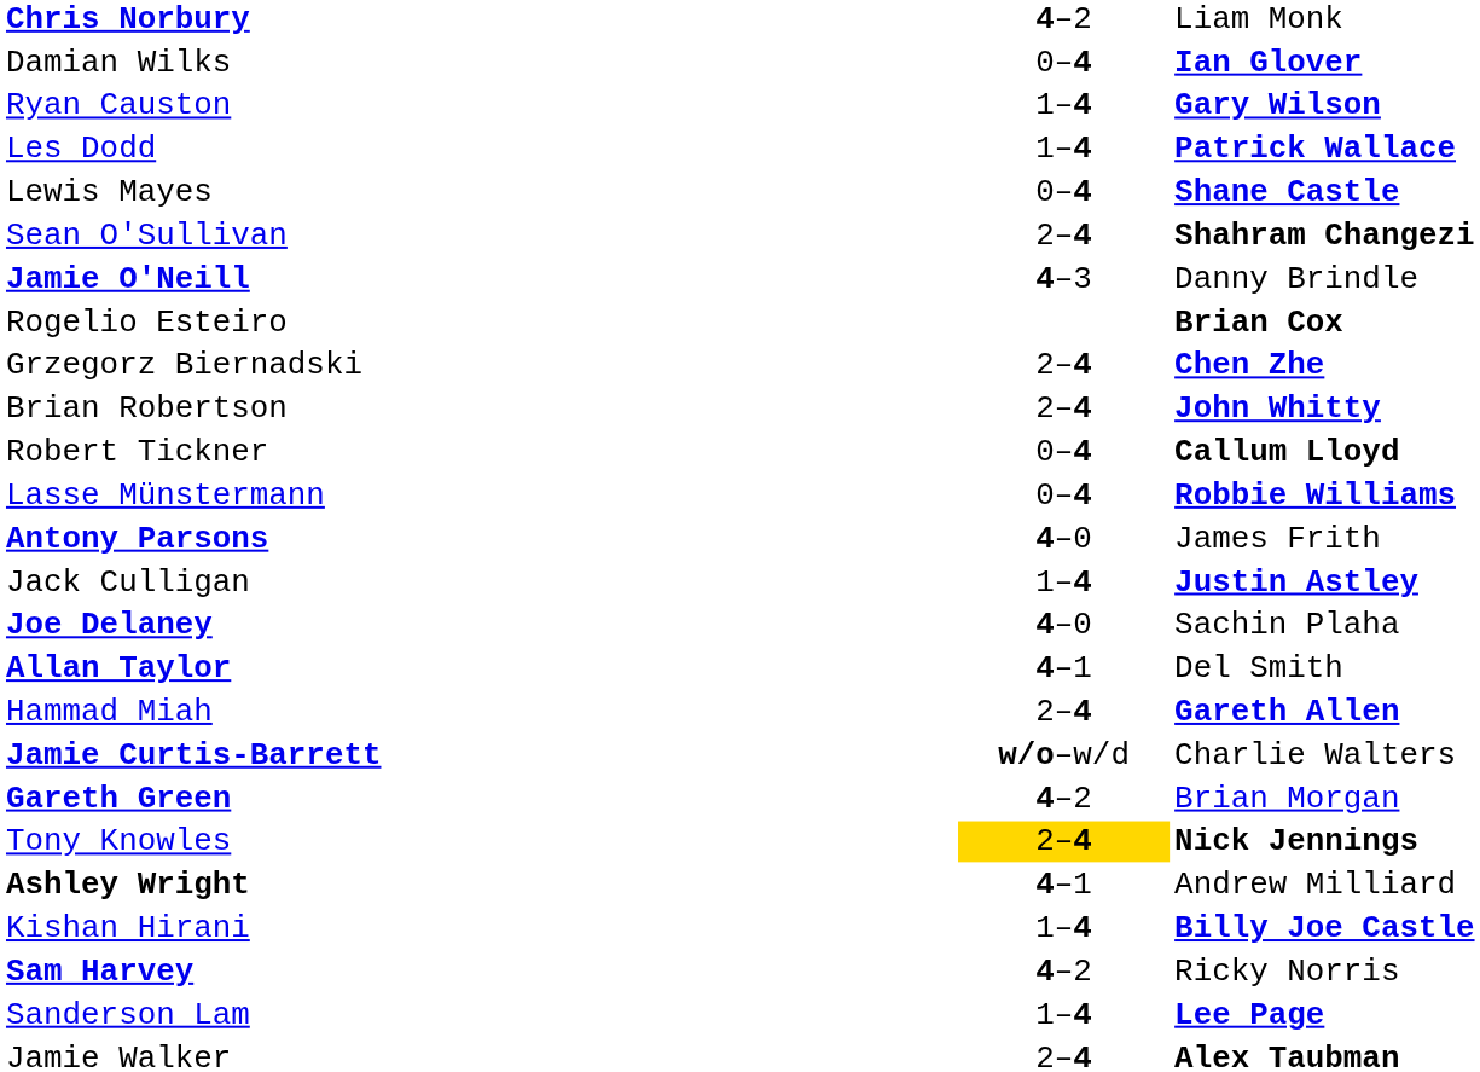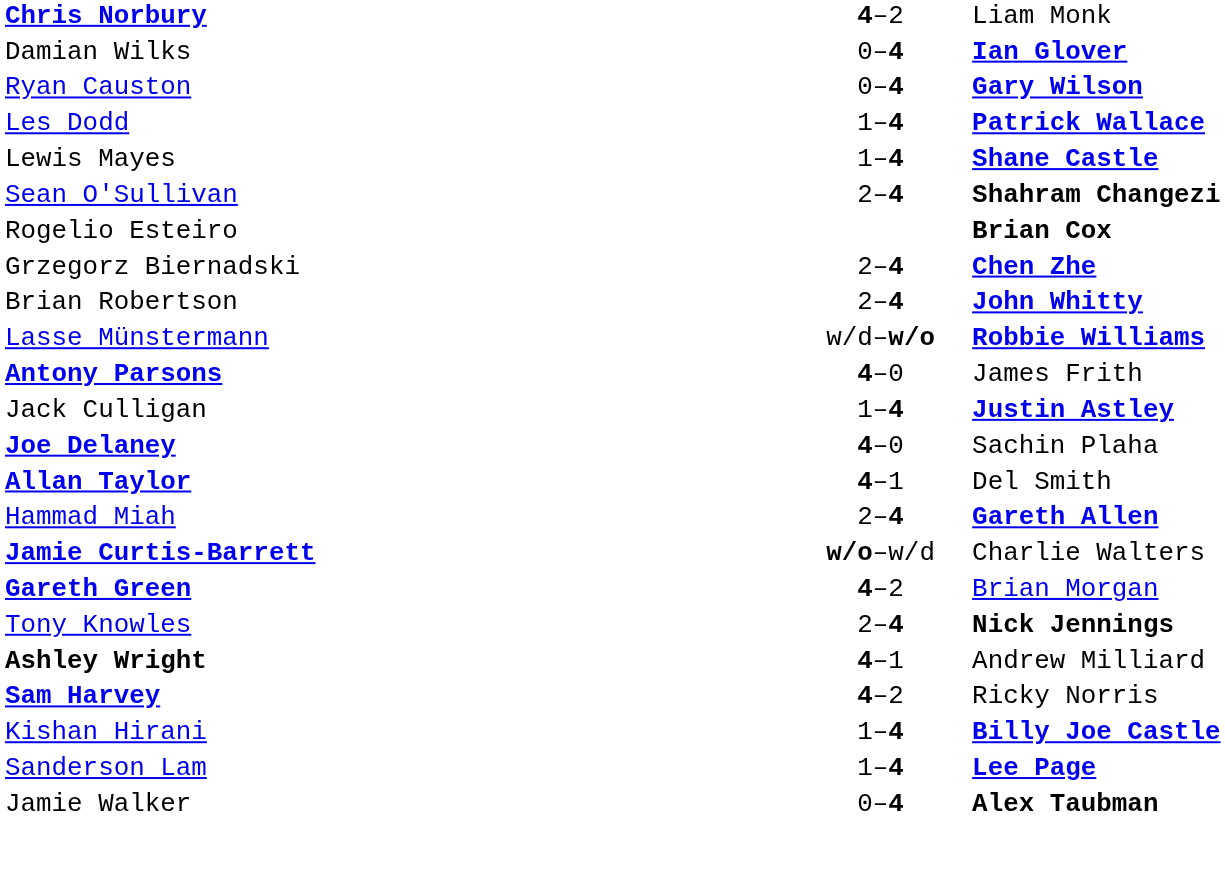Ryan Causton | column 2: 1–4 -> 0–4
Lewis Mayes | column 2: 0–4 -> 1–4
- row: Jamie O'Neill | 4–3 | Danny Brindle
- row: Robert Tickner | 0–4 | Callum Lloyd
Lasse Münstermann | column 2: 0–4 -> w/d–w/o
Tony Knowles | column 2: gold background -> no background
rows swapped: Sam Harvey <-> Kishan Hirani
Jamie Walker | column 2: 2–4 -> 0–4
